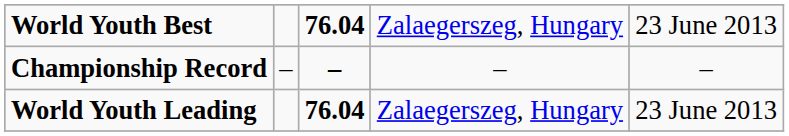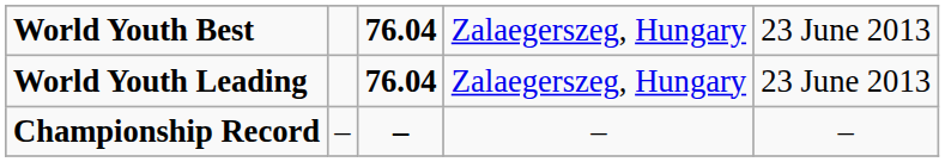rows swapped: Championship Record <-> World Youth Leading
